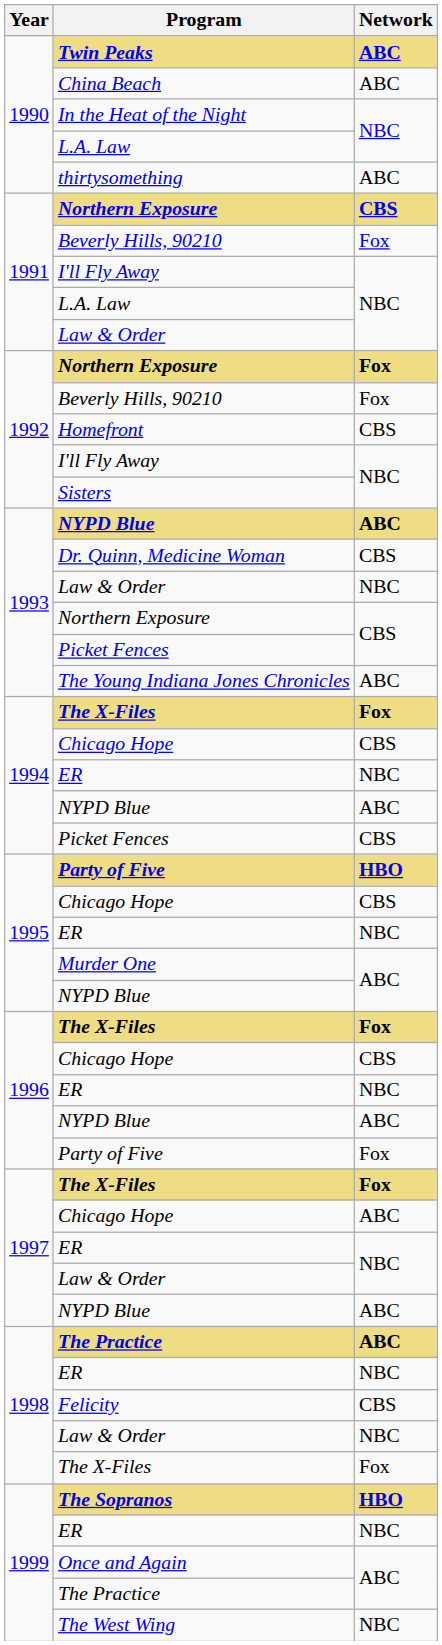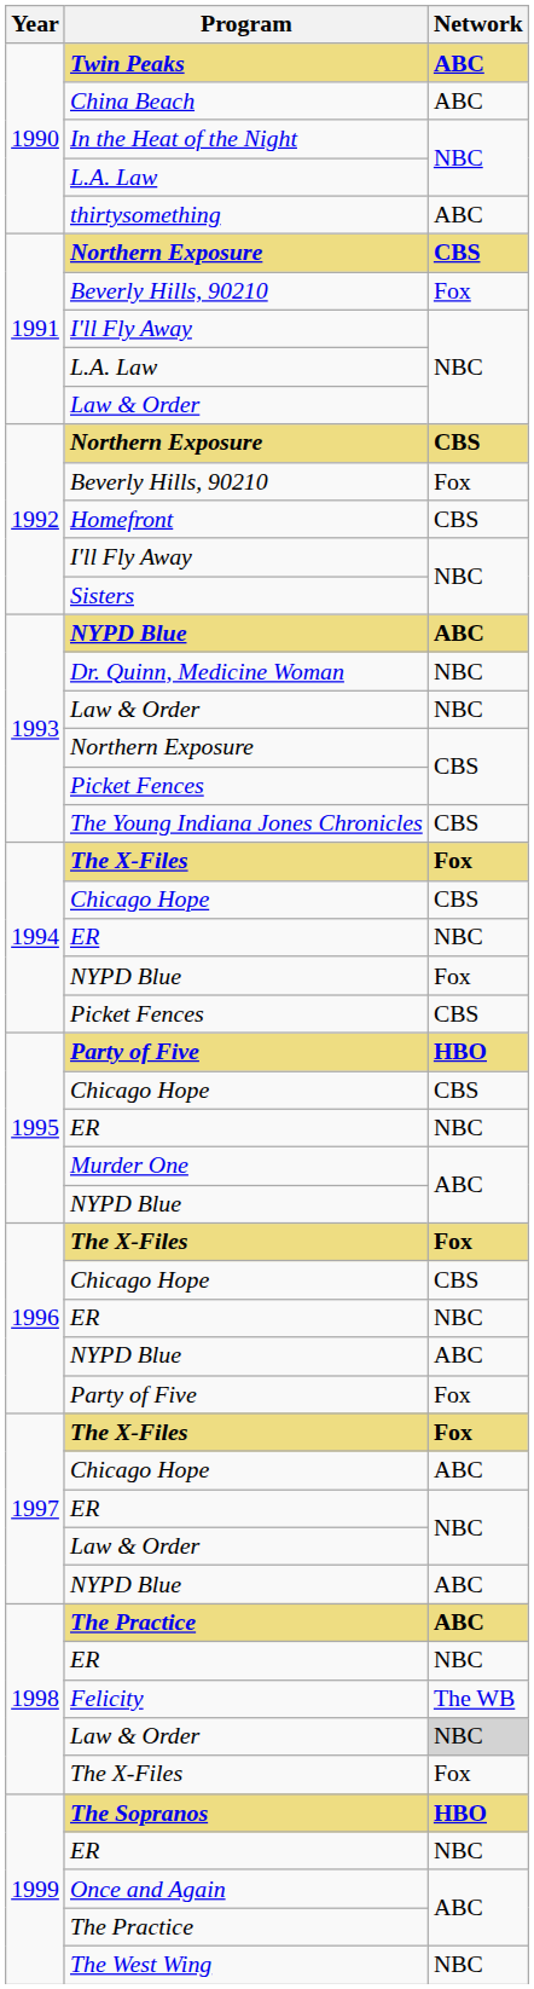1992 / Northern Exposure | Network: Fox -> CBS
Dr. Quinn, Medicine Woman | Network: CBS -> NBC
The Young Indiana Jones Chronicles | Network: ABC -> CBS
1994 / NYPD Blue | Network: ABC -> Fox
Felicity | Network: CBS -> The WB
1998 / Law & Order | Network: no background -> lightgrey background
